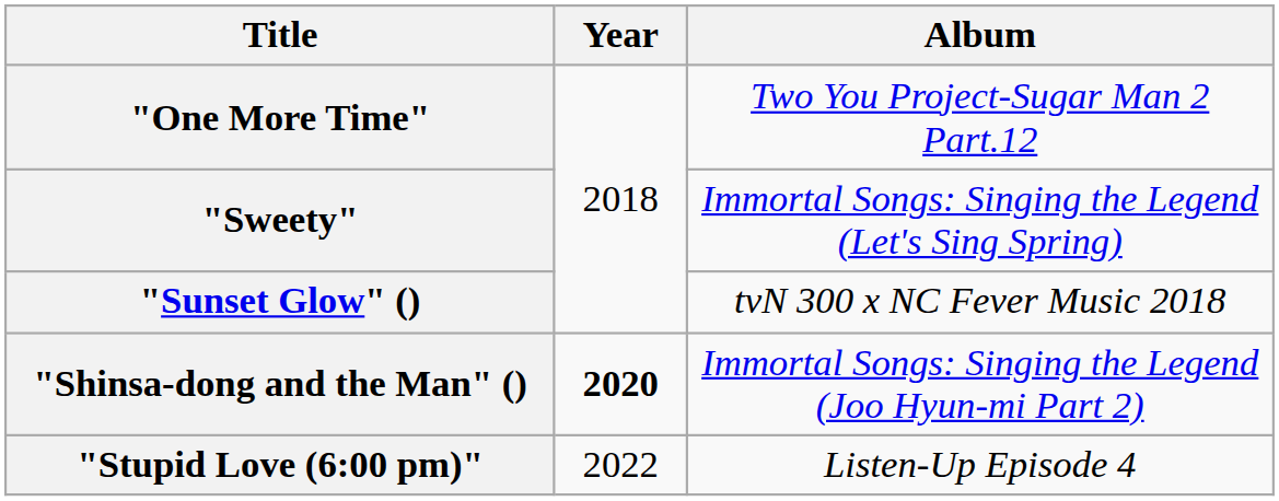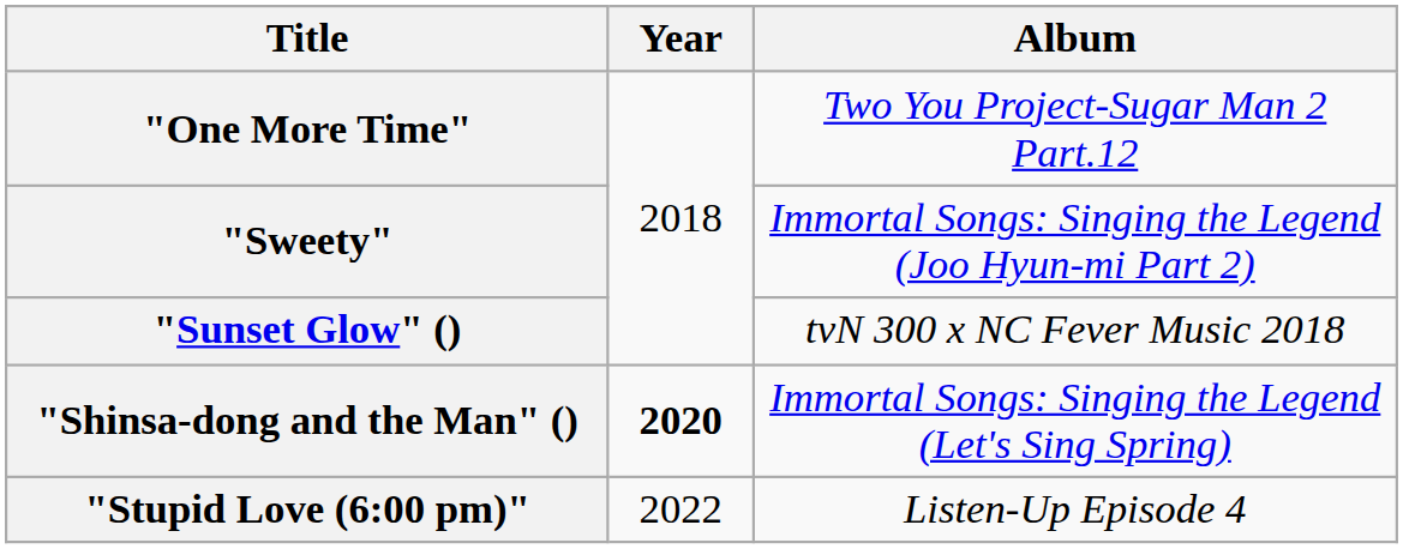"Sweety" | Album: Immortal Songs: Singing the Legend (Let's Sing Spring) -> Immortal Songs: Singing the Legend (Joo Hyun-mi Part 2)
"Shinsa-dong and the Man" () | Album: Immortal Songs: Singing the Legend (Joo Hyun-mi Part 2) -> Immortal Songs: Singing the Legend (Let's Sing Spring)
